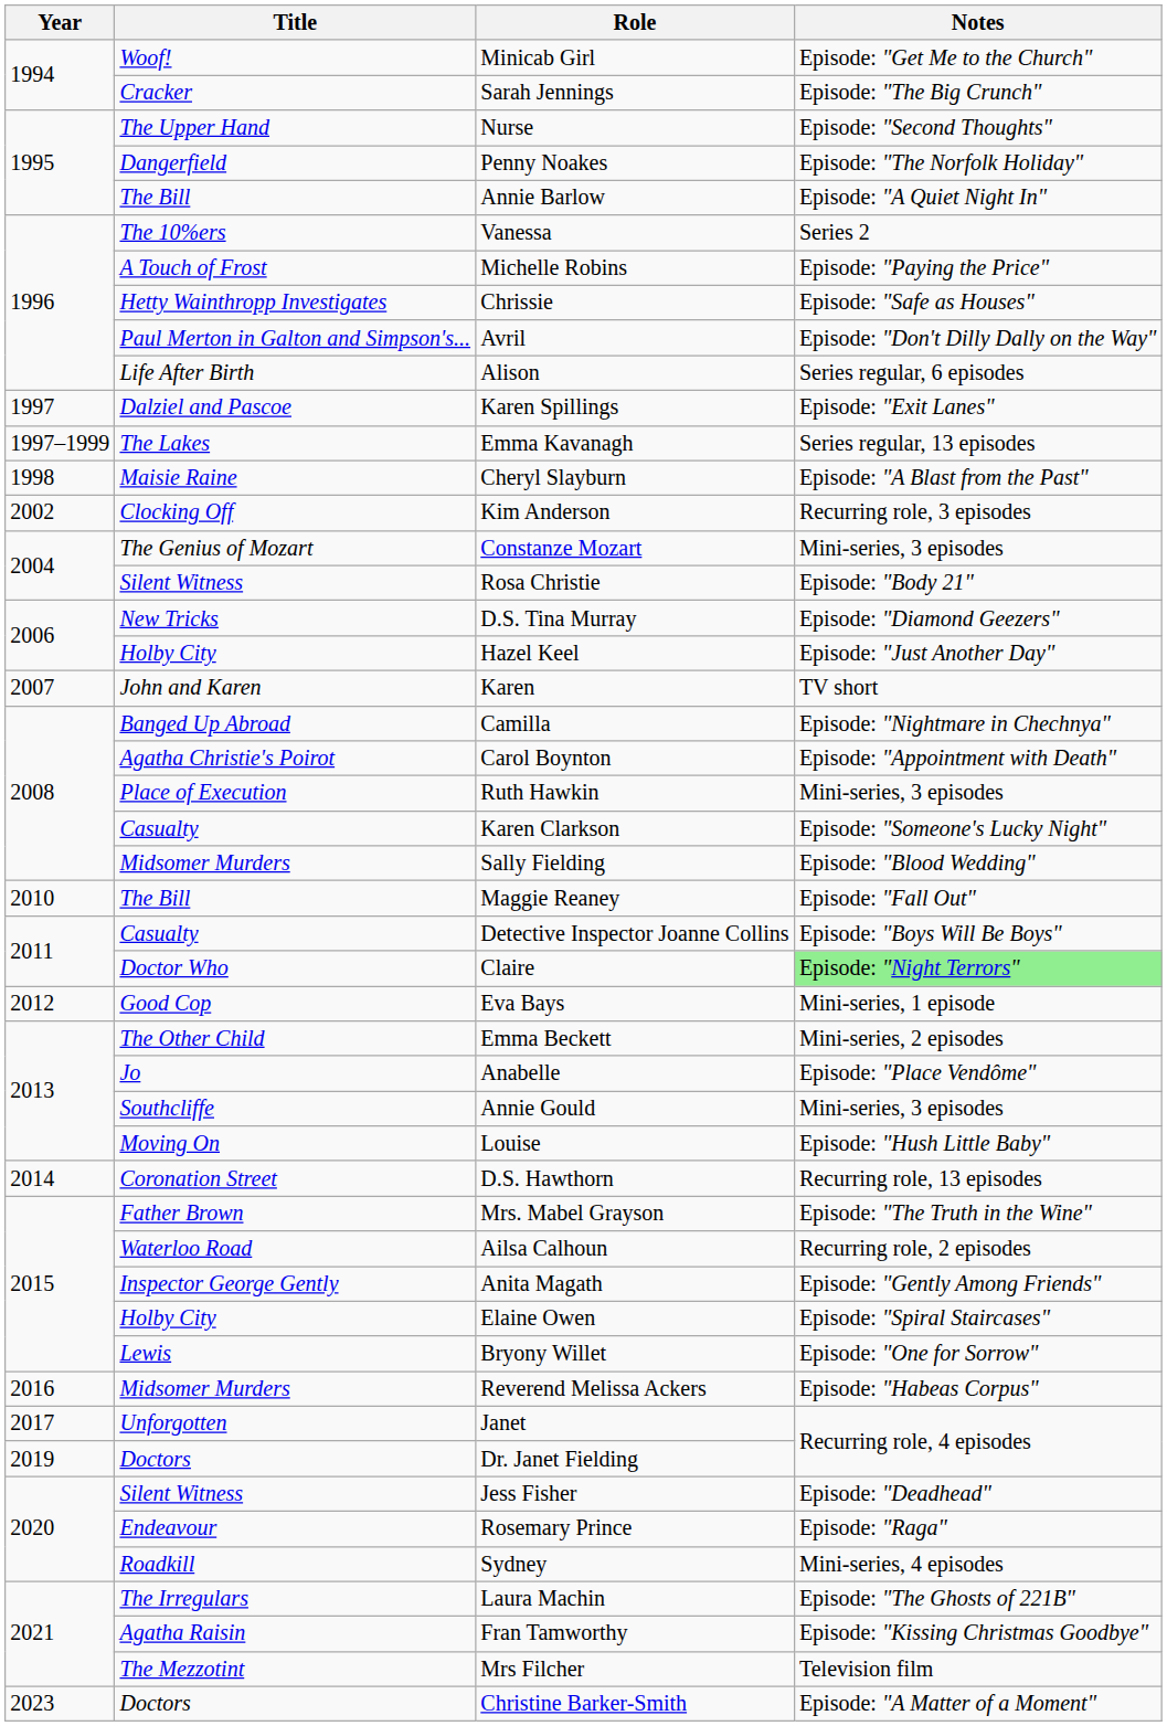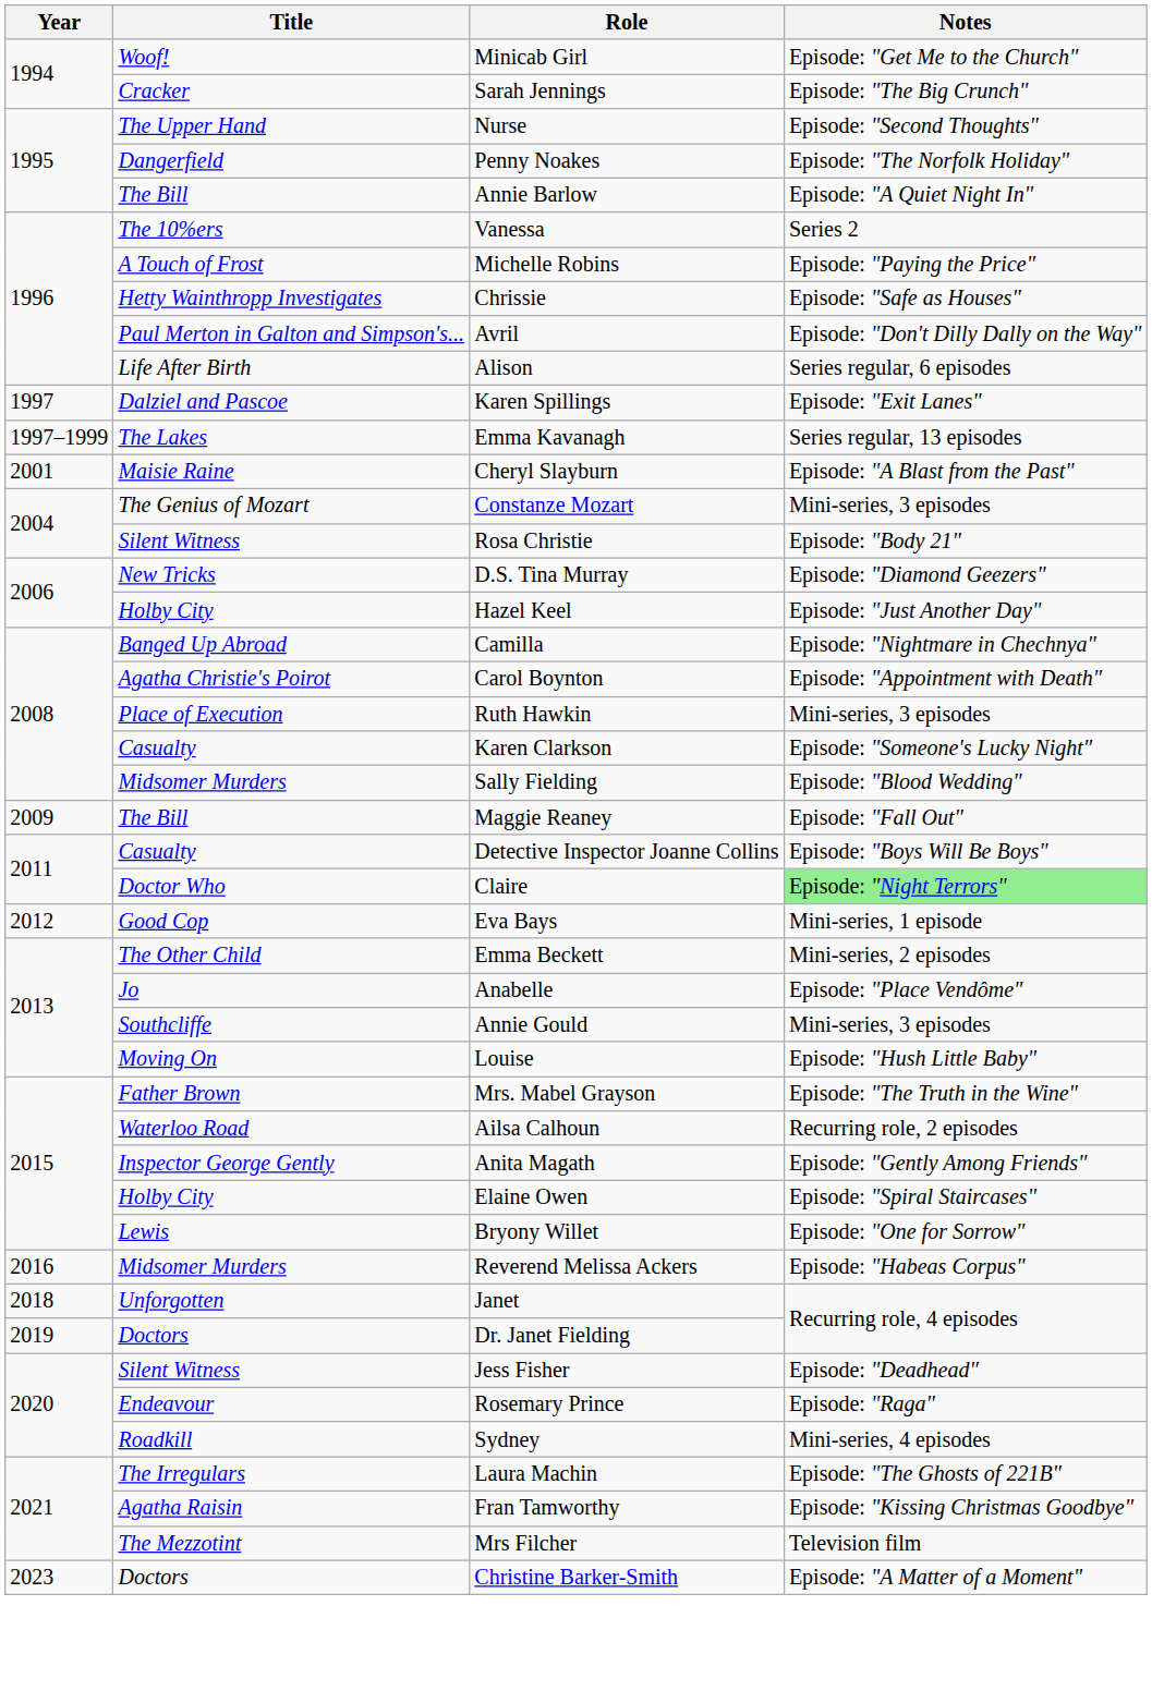Cheryl Slayburn | Year: 1998 -> 2001
- row: 2002 | Clocking Off | Kim Anderson | Recurring role, 3 episodes
- row: 2007 | John and Karen | Karen | TV short
Maggie Reaney | Year: 2010 -> 2009
- row: 2014 | Coronation Street | D.S. Hawthorn | Recurring role, 13 episodes
Janet | Year: 2017 -> 2018
